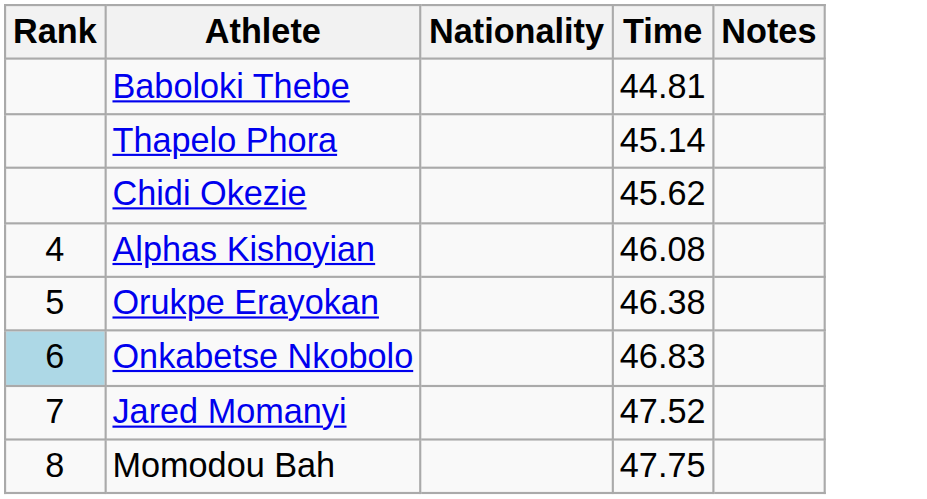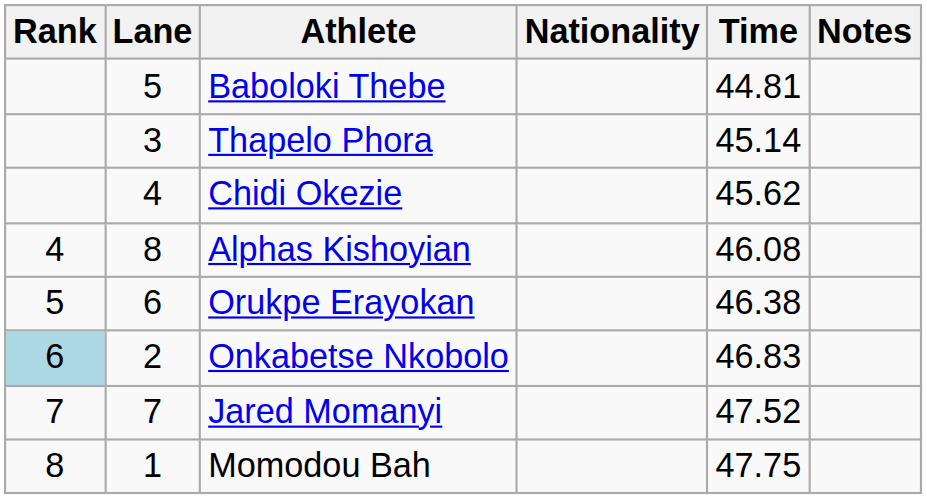+ column: Lane | 5 | 3 | 4 | 8 | 6 | 2 | 7 | 1
